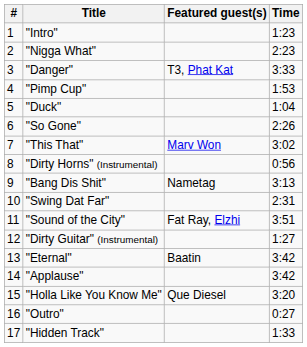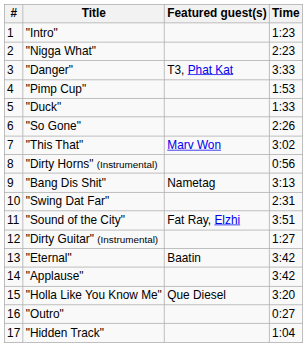"Duck" | Time: 1:04 -> 1:33
"Hidden Track" | Time: 1:33 -> 1:04
